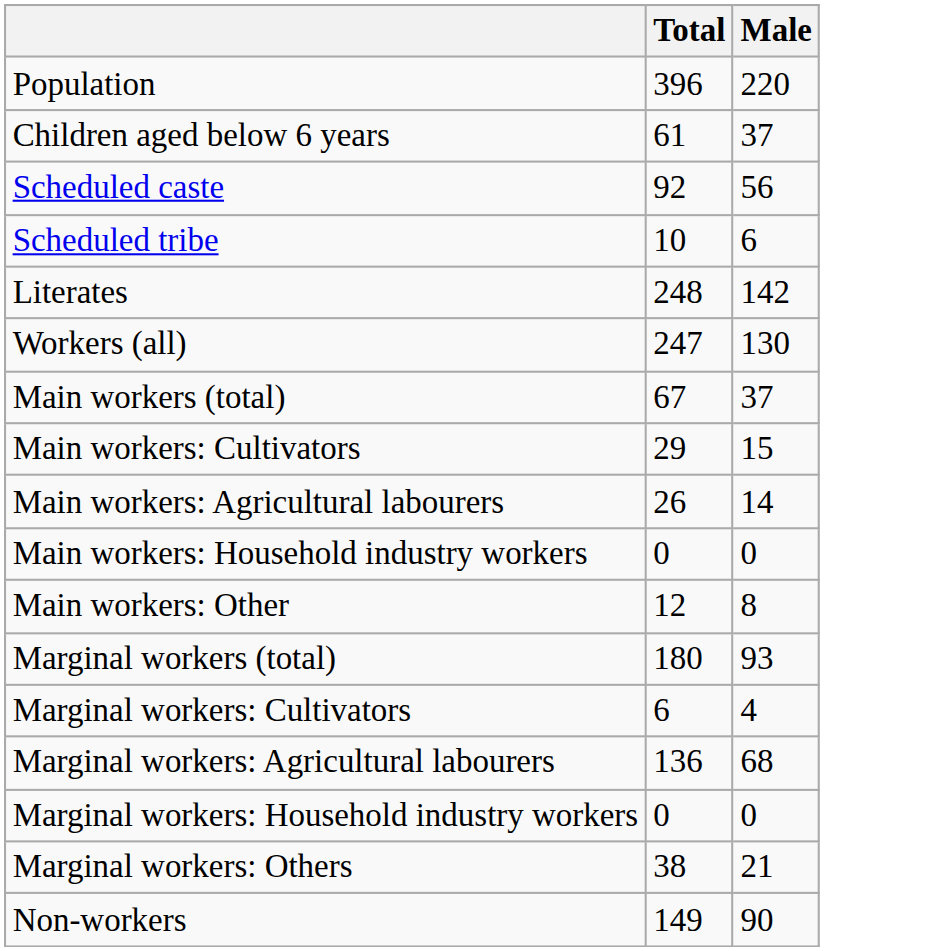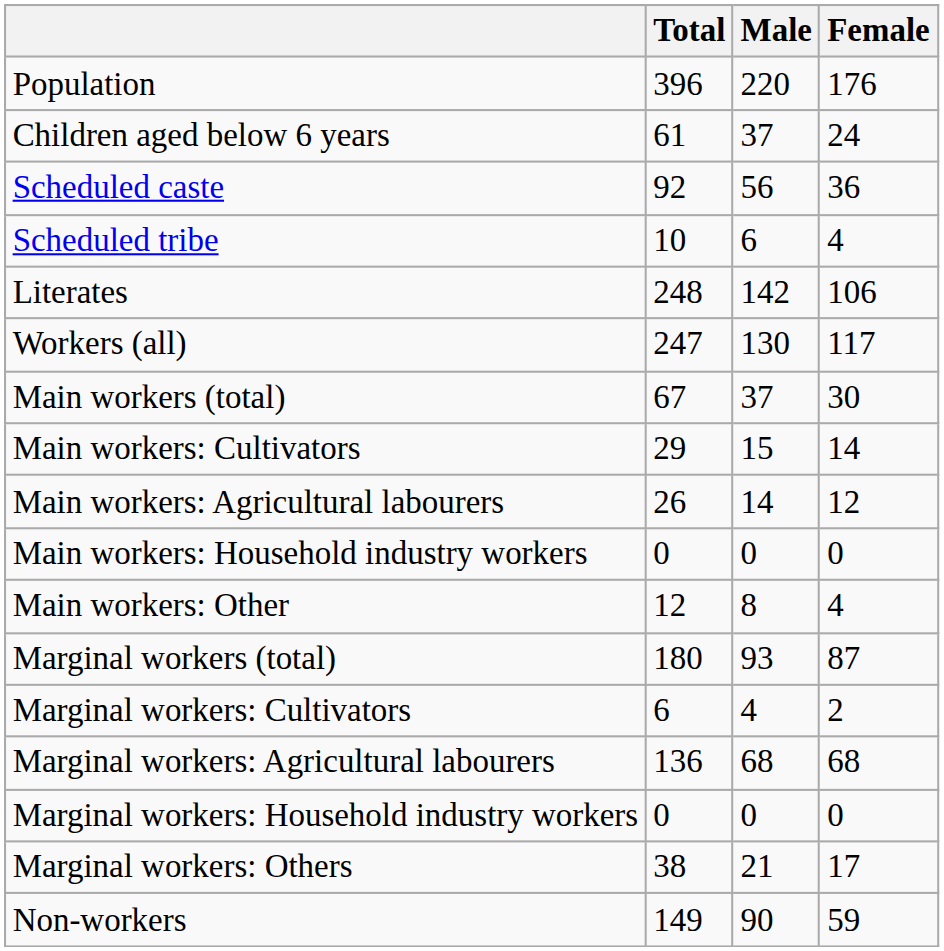+ column: Female | 176 | 24 | 36 | 4 | 106 | 117 | 30 | 14 | 12 | 0 | 4 | 87 | 2 | 68 | 0 | 17 | 59
